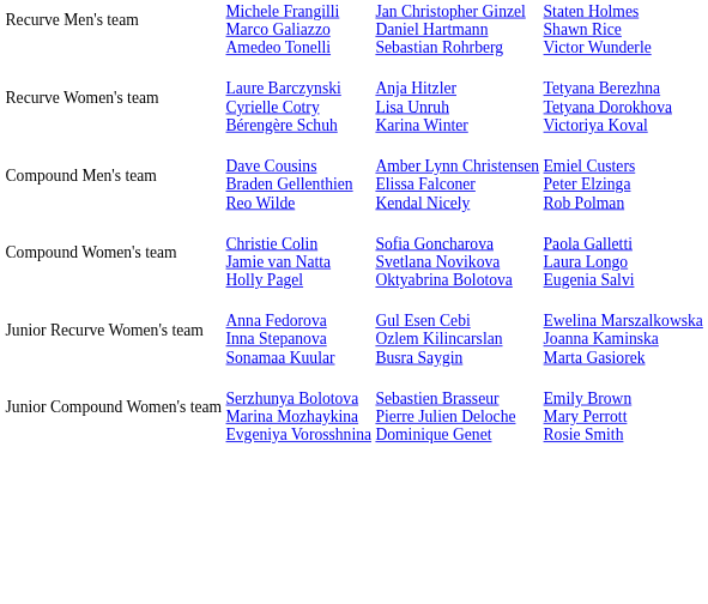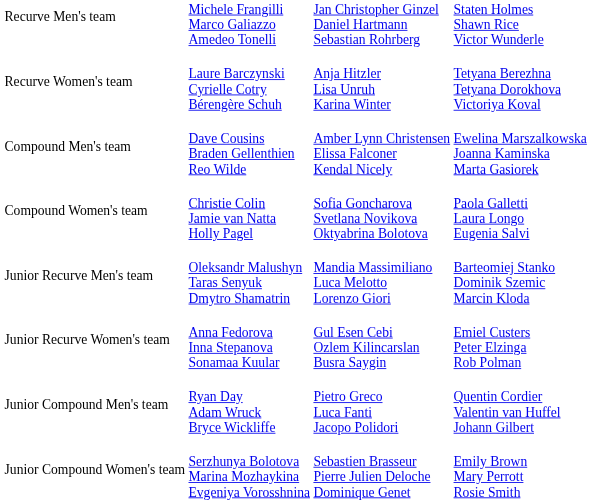Compound Men's team | column 4: Emiel Custers Peter Elzinga Rob Polman -> Ewelina Marszalkowska Joanna Kaminska Marta Gasiorek
+ row: Junior Recurve Men's team | Oleksandr Malushyn Taras Senyuk Dmytro Shamatrin | Mandia Massimiliano Luca Melotto Lorenzo Giori | Barteomiej Stanko Dominik Szemic Marcin Kloda
Junior Recurve Women's team | column 4: Ewelina Marszalkowska Joanna Kaminska Marta Gasiorek -> Emiel Custers Peter Elzinga Rob Polman
+ row: Junior Compound Men's team | Ryan Day Adam Wruck Bryce Wickliffe | Pietro Greco Luca Fanti Jacopo Polidori | Quentin Cordier Valentin van Huffel Johann Gilbert
